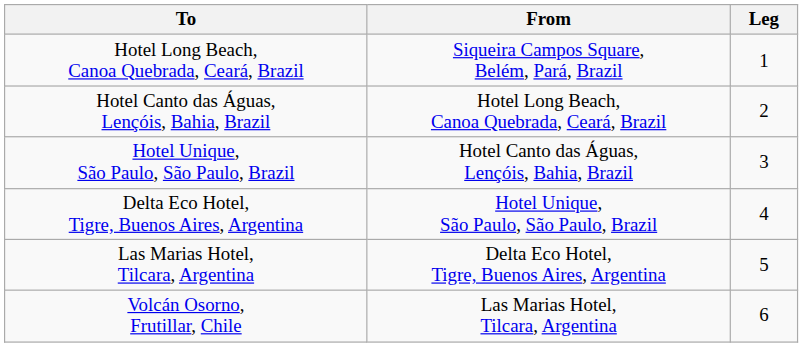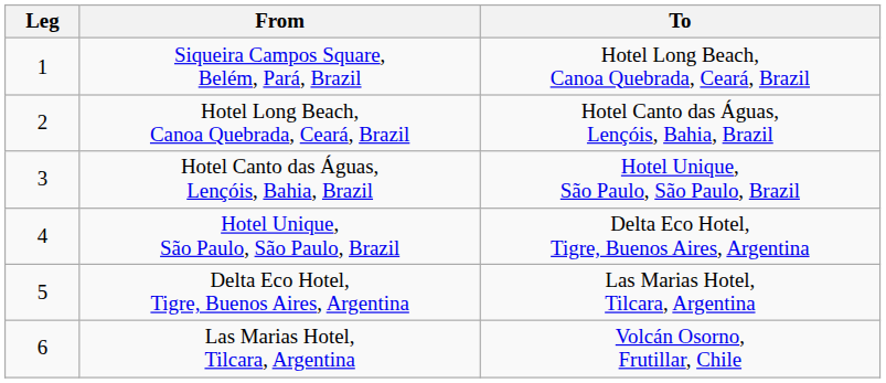columns swapped: Leg <-> To
